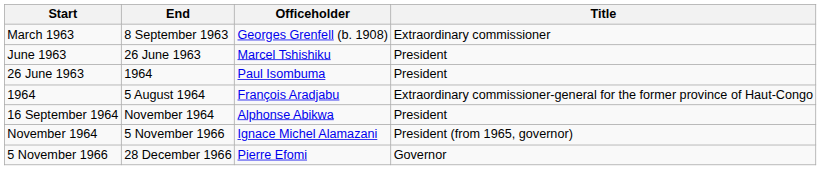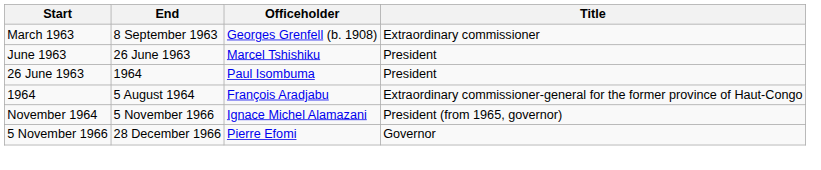- row: 16 September 1964 | November 1964 | Alphonse Abikwa | President
